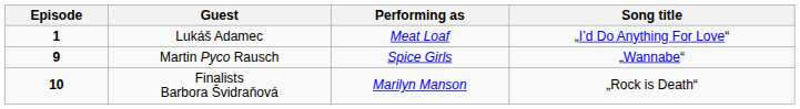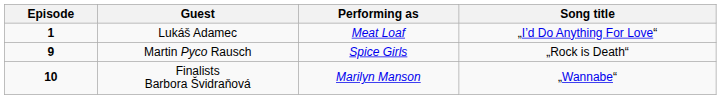Martin Pyco Rausch | Song title: „Wannabe“ -> „Rock is Death“
Finalists Barbora Švidraňová | Song title: „Rock is Death“ -> „Wannabe“
